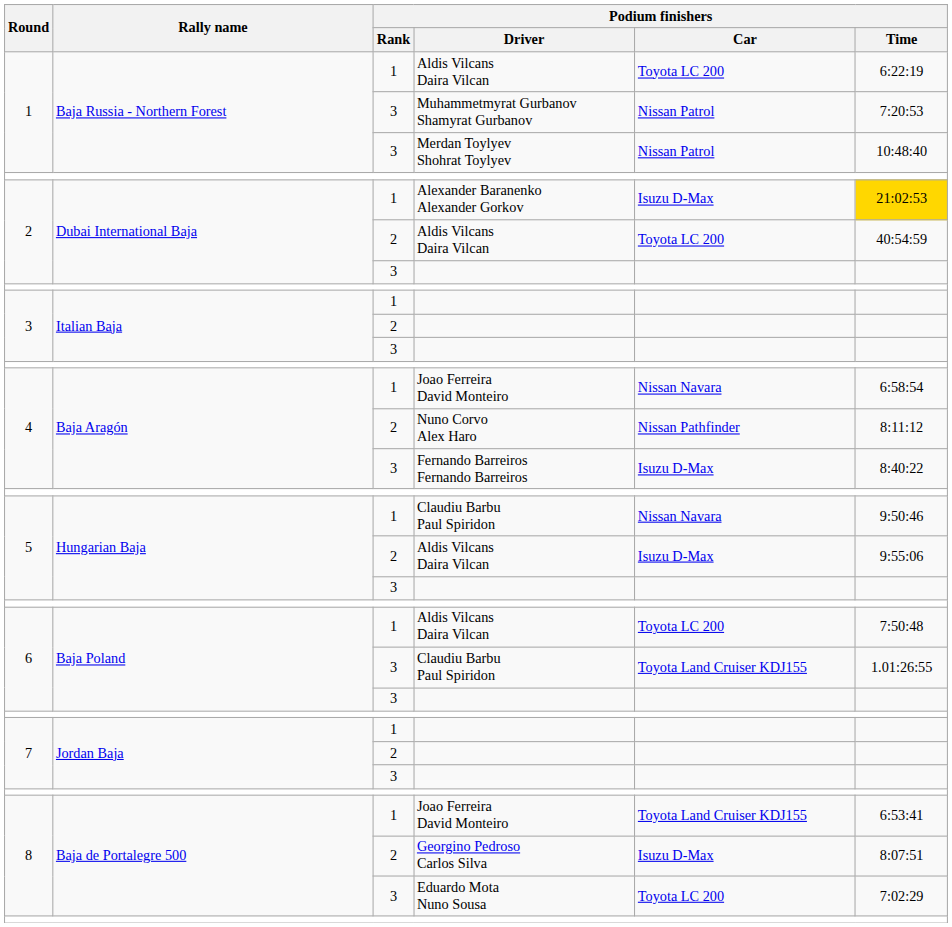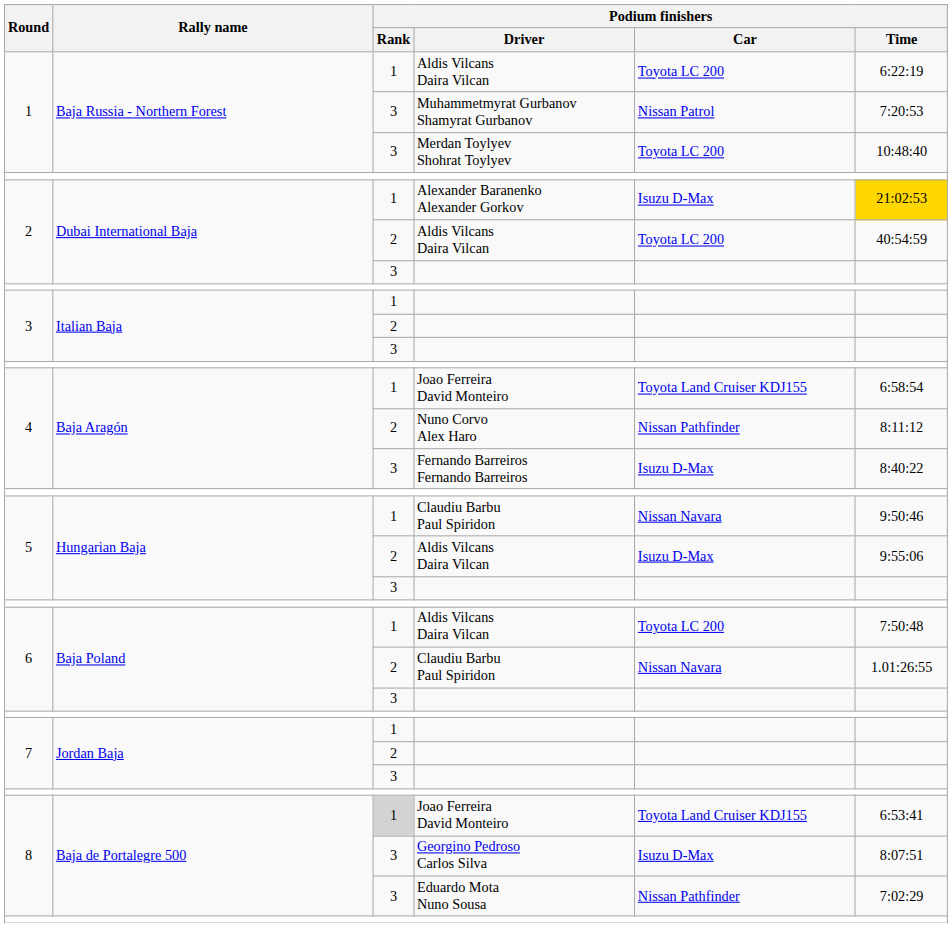Merdan Toylyev Shohrat Toylyev | Podium finishers / Car: Nissan Patrol -> Toyota LC 200
4 / Joao Ferreira David Monteiro | Podium finishers / Car: Nissan Navara -> Toyota Land Cruiser KDJ155
6 / Claudiu Barbu Paul Spiridon | Podium finishers / Rank: 3 -> 2
6 / Claudiu Barbu Paul Spiridon | Podium finishers / Car: Toyota Land Cruiser KDJ155 -> Nissan Navara
8 / Joao Ferreira David Monteiro | Podium finishers / Rank: no background -> lightgrey background
Georgino Pedroso Carlos Silva | Podium finishers / Rank: 2 -> 3
Eduardo Mota Nuno Sousa | Podium finishers / Car: Toyota LC 200 -> Nissan Pathfinder
